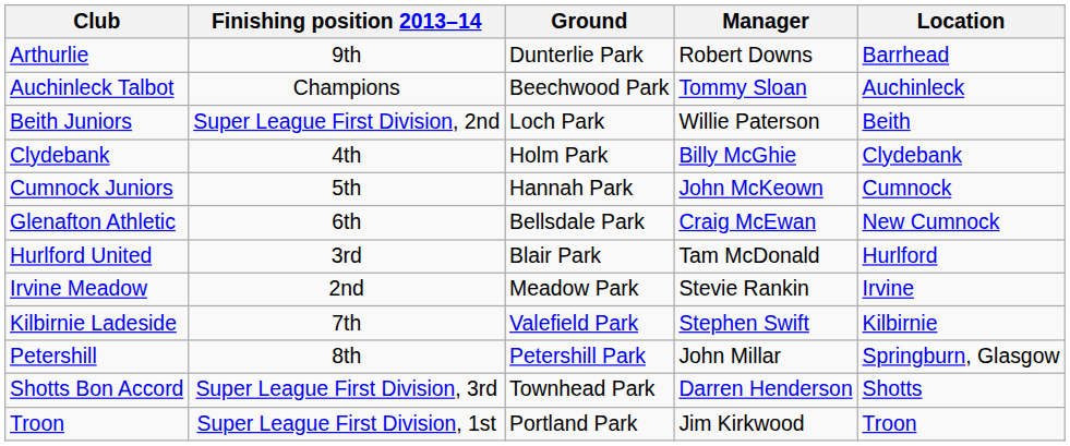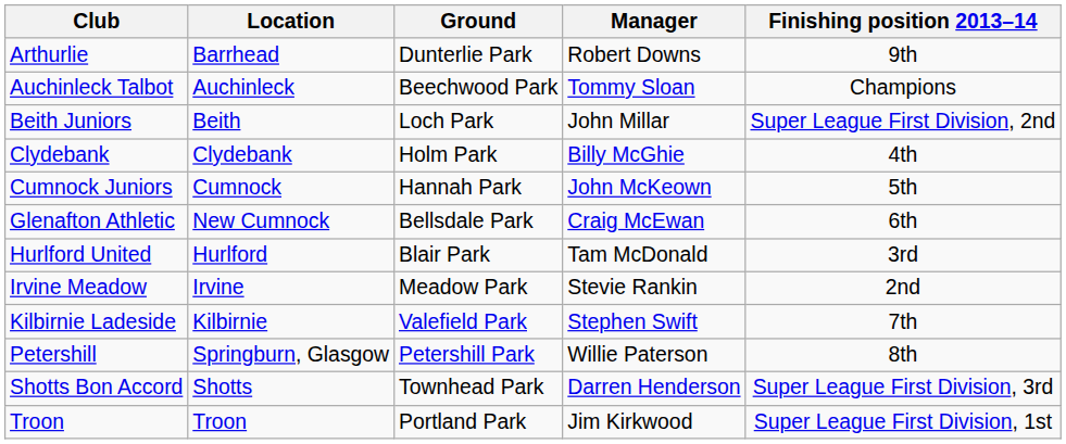columns swapped: Location <-> Finishing position 2013–14
Beith Juniors | Manager: Willie Paterson -> John Millar
Petershill | Manager: John Millar -> Willie Paterson
